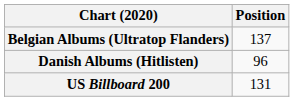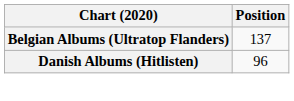- row: US Billboard 200 | 131
